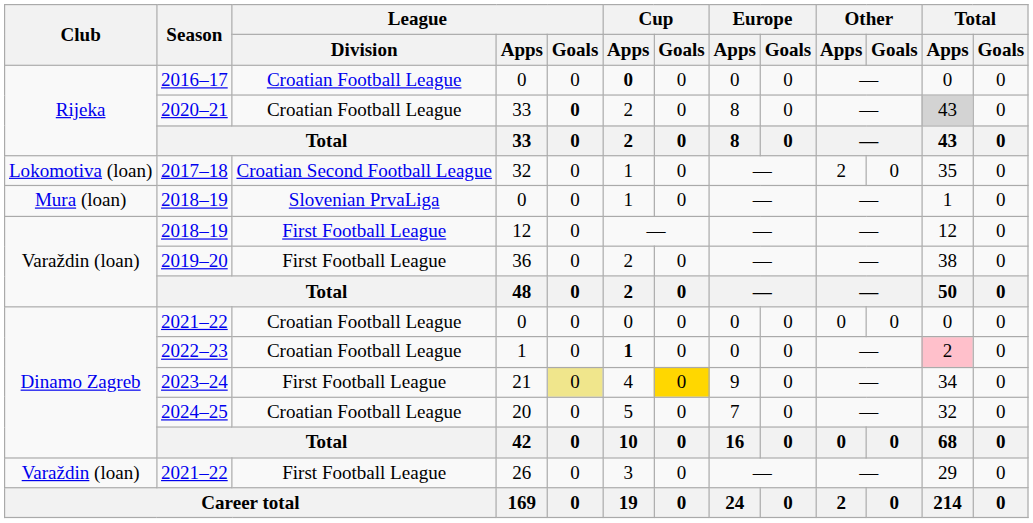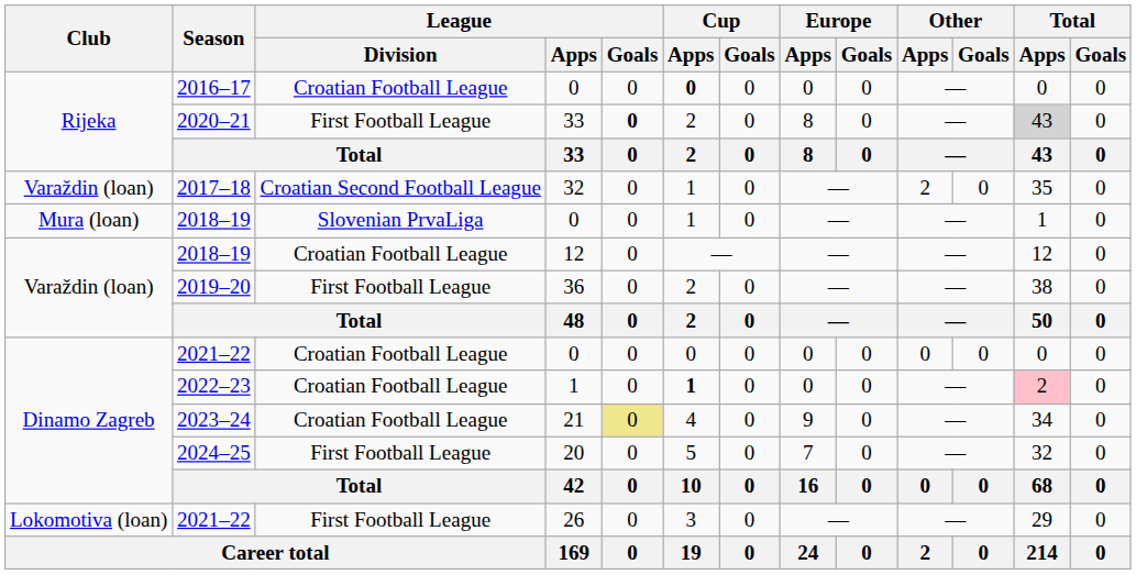2020–21 | League / Division: Croatian Football League -> First Football League
2017–18 | Club: Lokomotiva (loan) -> Varaždin (loan)
2018–19 / 12 | League / Division: First Football League -> Croatian Football League
2023–24 | League / Division: First Football League -> Croatian Football League
2023–24 | Cup / Goals: gold background -> no background
2024–25 | League / Division: Croatian Football League -> First Football League
2021–22 / 26 | Club: Varaždin (loan) -> Lokomotiva (loan)
